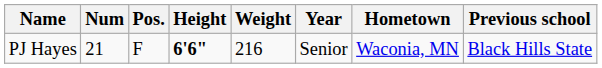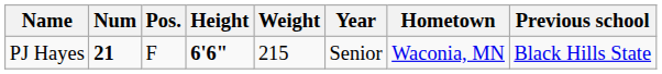PJ Hayes | Num: normal -> bold
PJ Hayes | Weight: 216 -> 215
